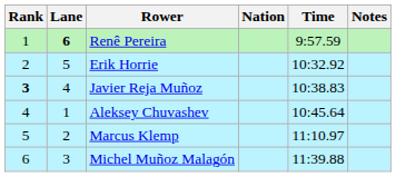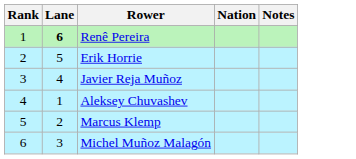- column: Time | 9:57.59 | 10:32.92 | 10:38.83 | 10:45.64 | 11:10.97 | 11:39.88
Javier Reja Muñoz | Rank: bold -> normal
